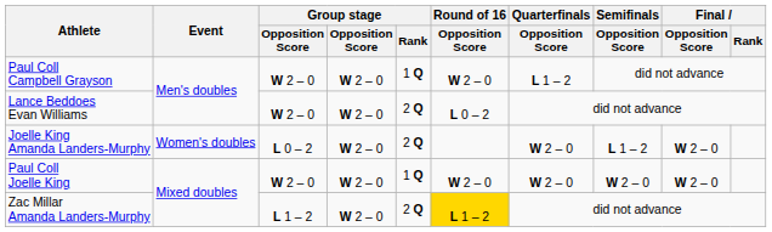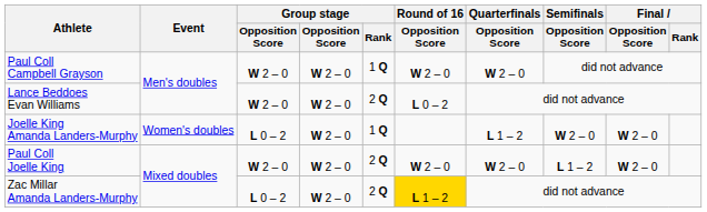Paul Coll Campbell Grayson | Quarterfinals / Opposition Score: L 1 – 2 -> W 2 – 0
Joelle King Amanda Landers-Murphy | Group stage / Rank: 2 Q -> 1 Q
Joelle King Amanda Landers-Murphy | Quarterfinals / Opposition Score: W 2 – 0 -> L 1 – 2
Joelle King Amanda Landers-Murphy | Semifinals / Opposition Score: L 1 – 2 -> W 2 – 0
Paul Coll Joelle King | Group stage / Rank: 1 Q -> 2 Q
Paul Coll Joelle King | Semifinals / Opposition Score: W 2 – 0 -> L 1 – 2
Zac Millar Amanda Landers-Murphy | column 3: L 1 – 2 -> L 0 – 2
